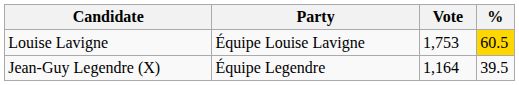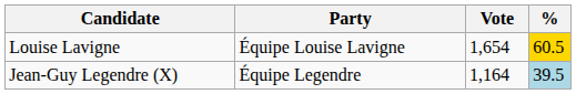Louise Lavigne | Vote: 1,753 -> 1,654
Jean-Guy Legendre (X) | %: no background -> lightblue background
